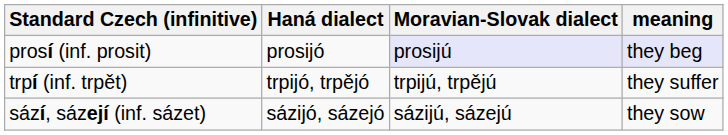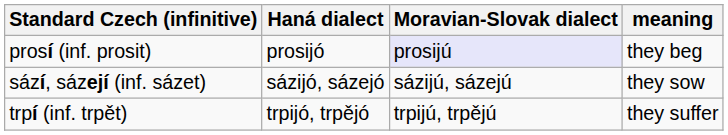prosí (inf. prosit) | meaning: lavender background -> no background
rows swapped: trpí (inf. trpět) <-> sází, sázejí (inf. sázet)
